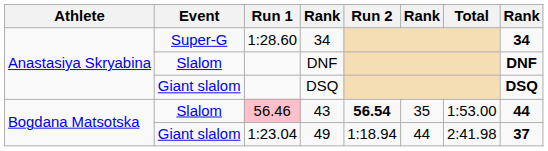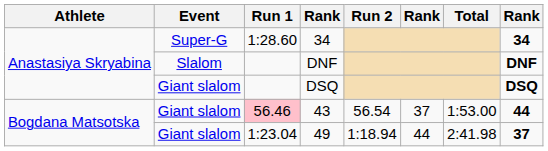43 | Event: Slalom -> Giant slalom
43 | Run 2: bold -> normal
43 | column 6: 35 -> 37
